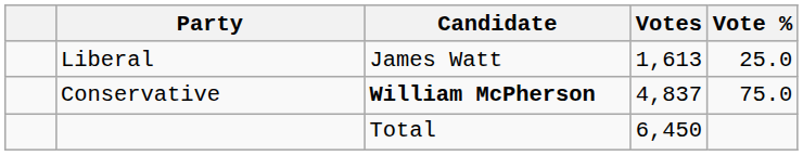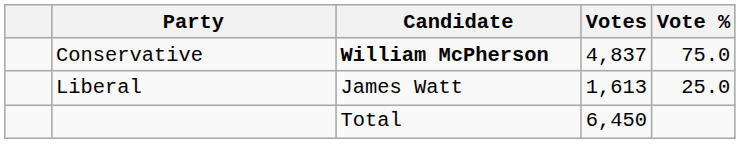rows swapped: Conservative <-> Liberal
